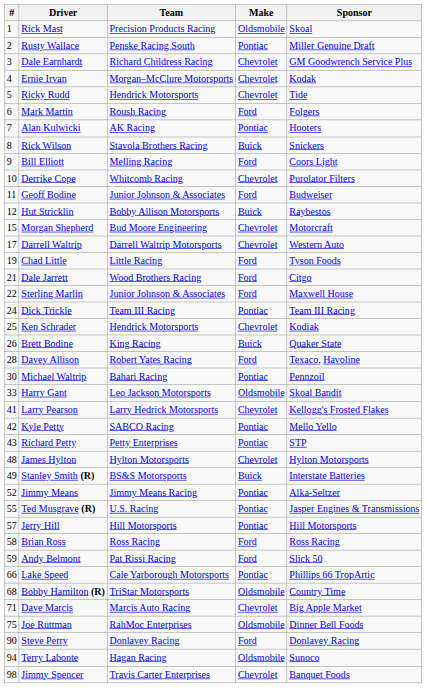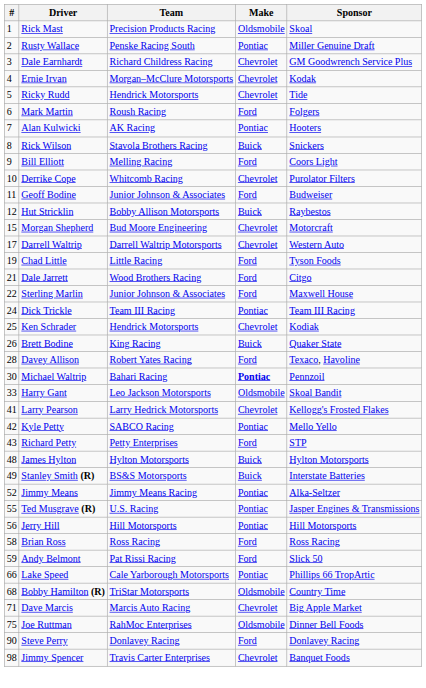Michael Waltrip | Make: normal -> bold
Richard Petty | Make: Pontiac -> Ford
James Hylton | Make: Chevrolet -> Buick
Jerry Hill | #: 57 -> 56
- row: 94 | Terry Labonte | Hagan Racing | Oldsmobile | Sunoco
